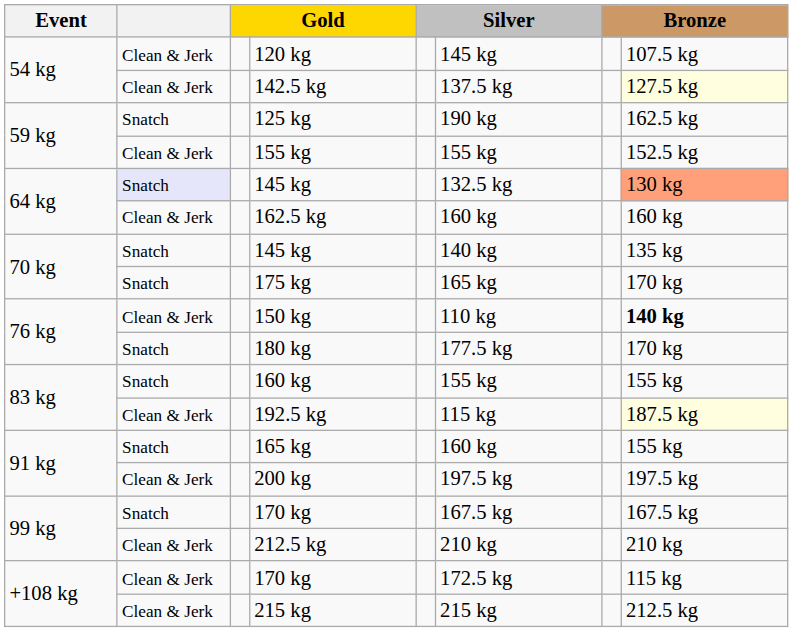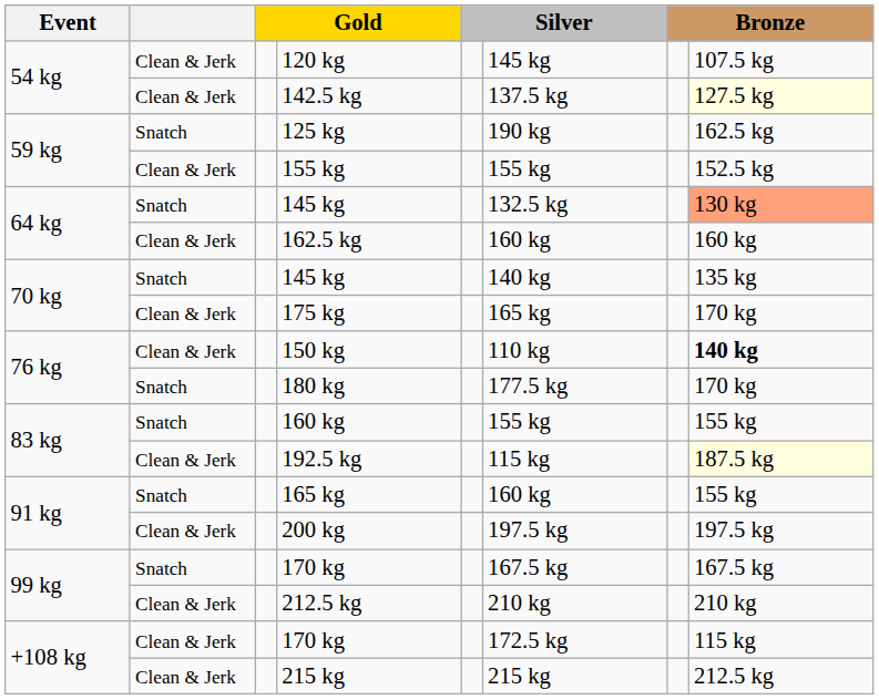64 kg / 145 kg | column 2: lavender background -> no background
175 kg | column 2: Snatch -> Clean & Jerk
